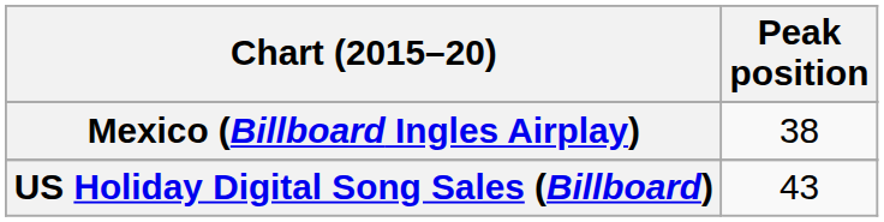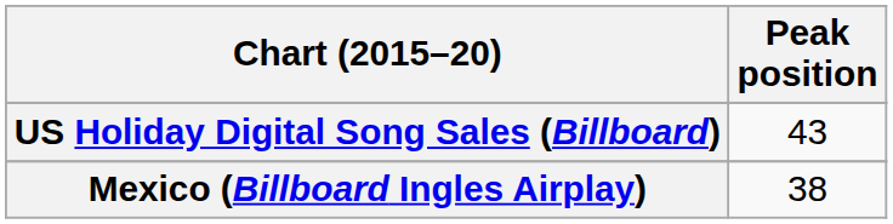rows swapped: Mexico (Billboard Ingles Airplay) <-> US Holiday Digital Song Sales (Billboard)
